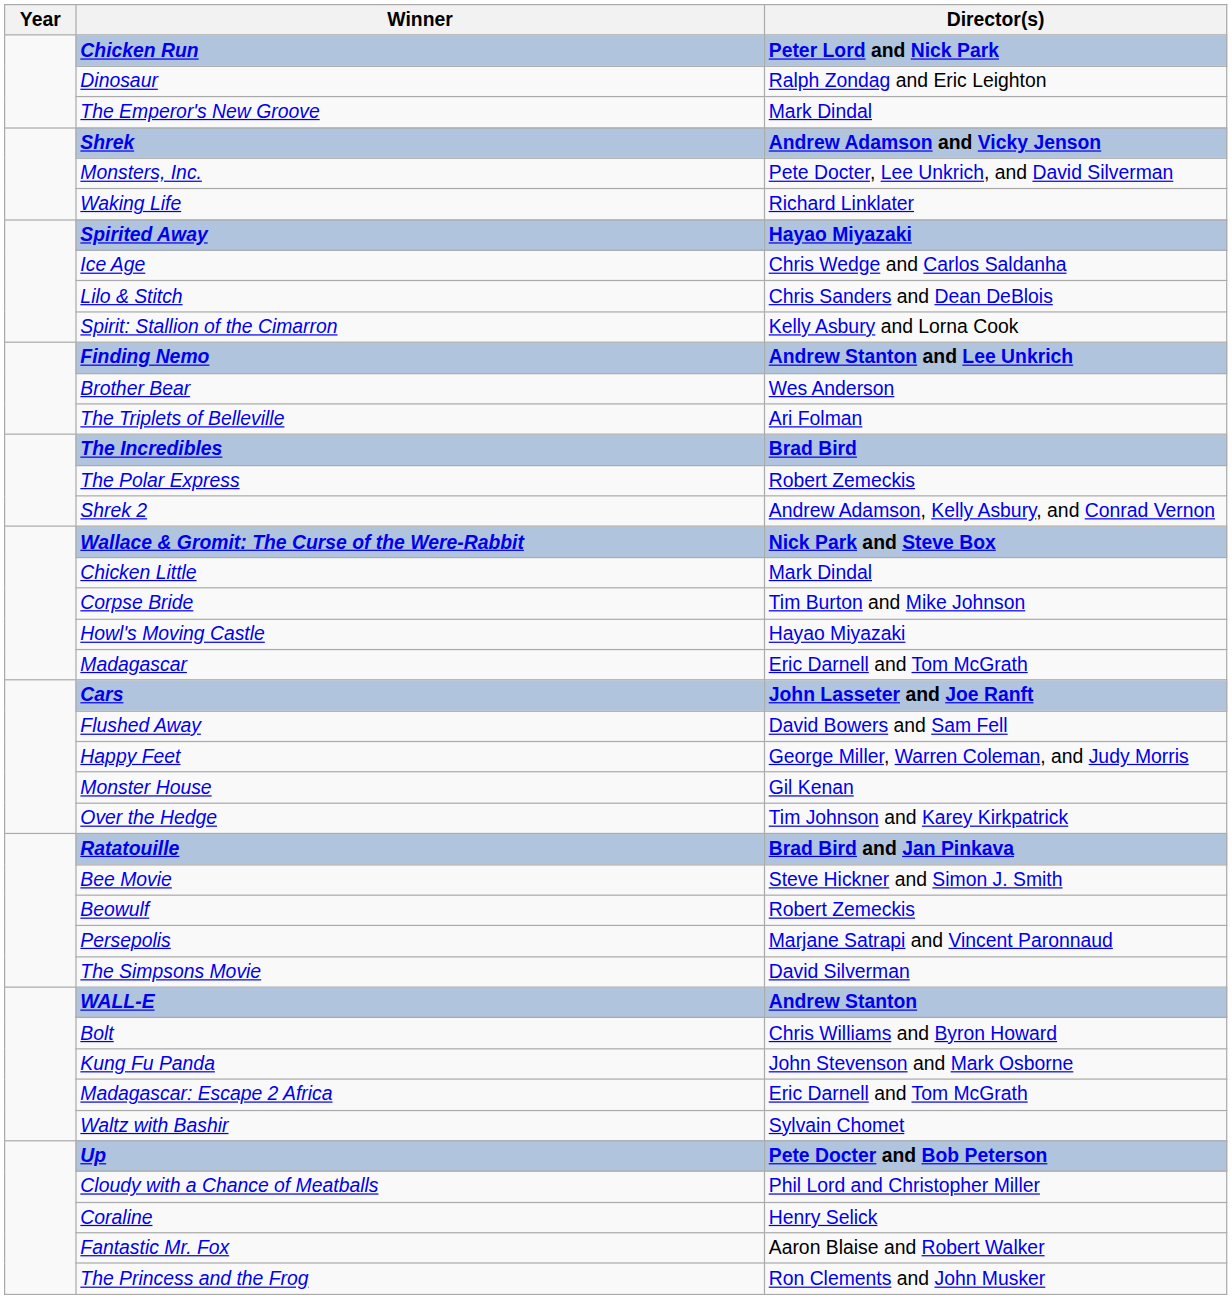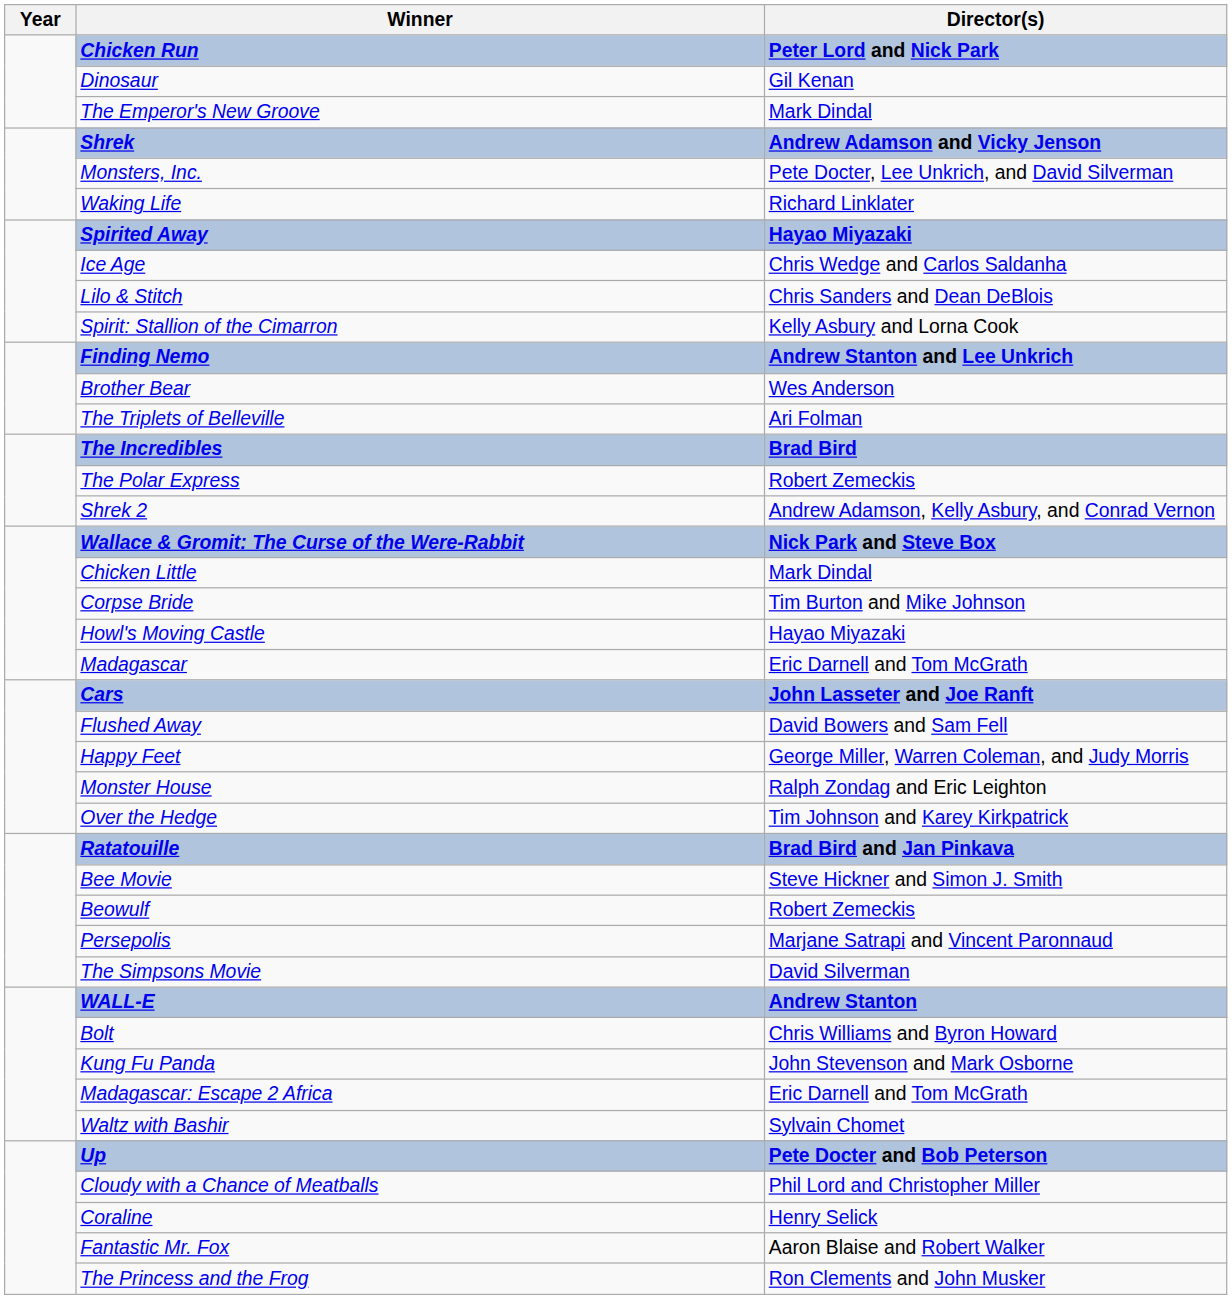Dinosaur | Director(s): Ralph Zondag and Eric Leighton -> Gil Kenan
Monster House | Director(s): Gil Kenan -> Ralph Zondag and Eric Leighton
